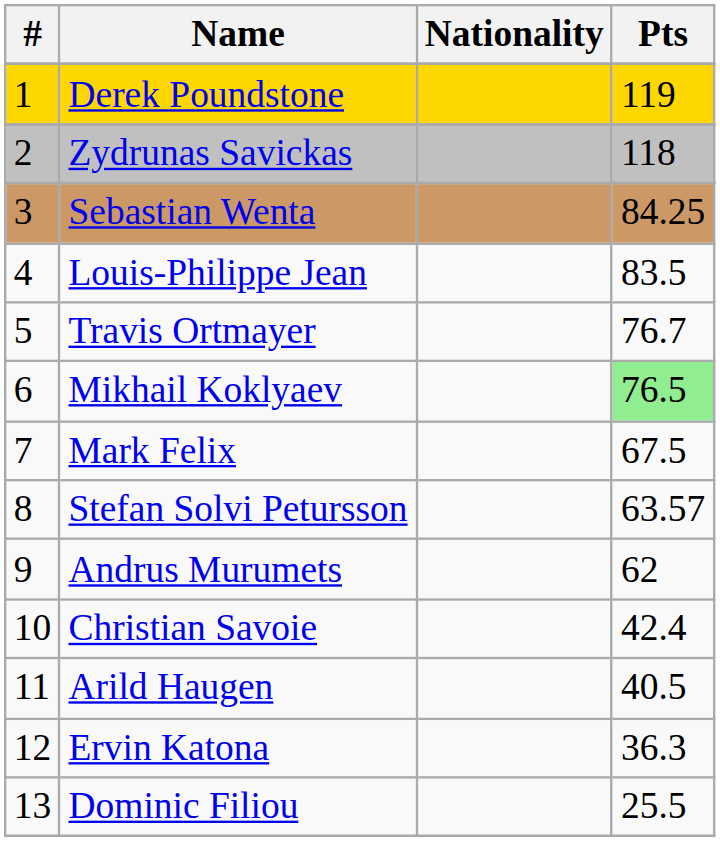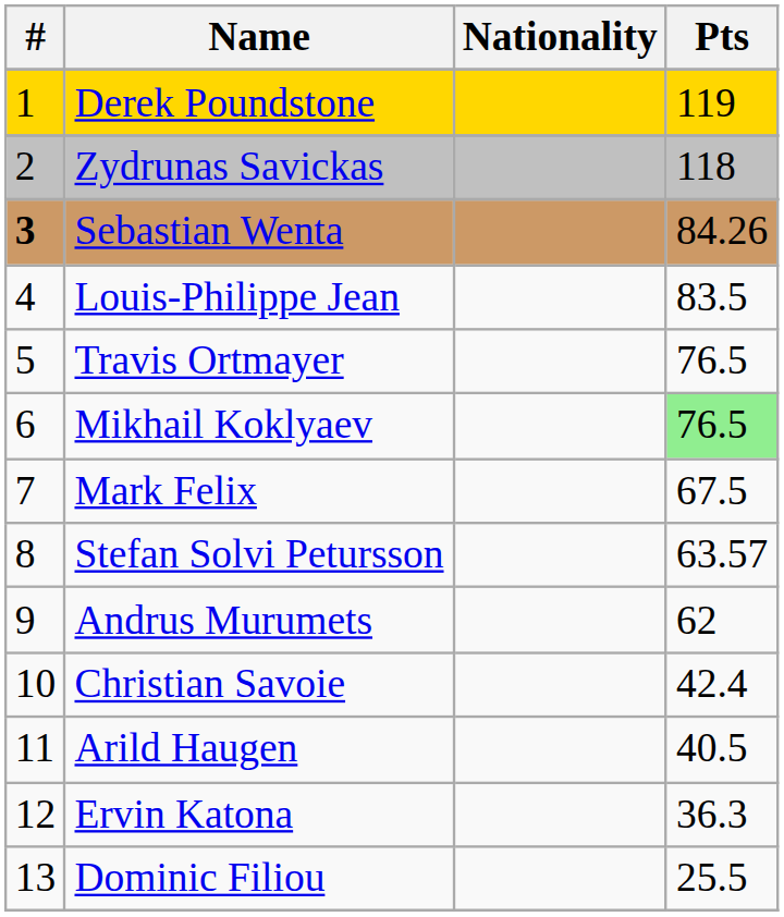Sebastian Wenta | #: normal -> bold
Sebastian Wenta | Pts: 84.25 -> 84.26
Travis Ortmayer | Pts: 76.7 -> 76.5
